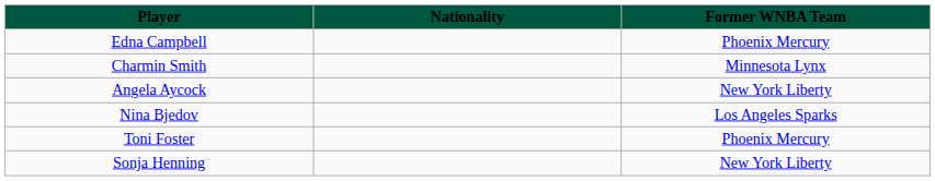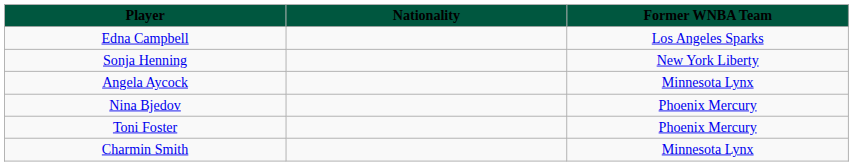Edna Campbell | Former WNBA Team: Phoenix Mercury -> Los Angeles Sparks
rows swapped: Sonja Henning <-> Charmin Smith
Angela Aycock | Former WNBA Team: New York Liberty -> Minnesota Lynx
Nina Bjedov | Former WNBA Team: Los Angeles Sparks -> Phoenix Mercury
